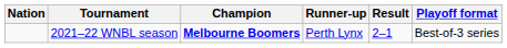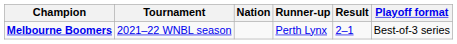columns swapped: Nation <-> Champion
